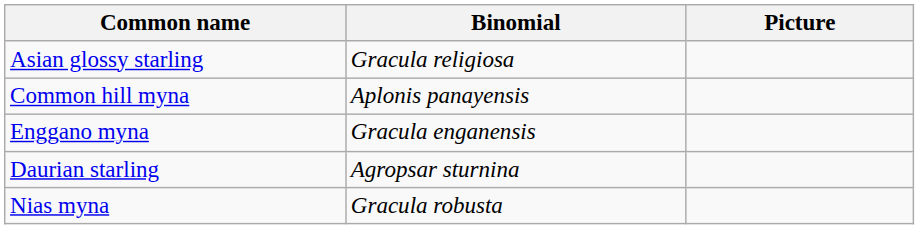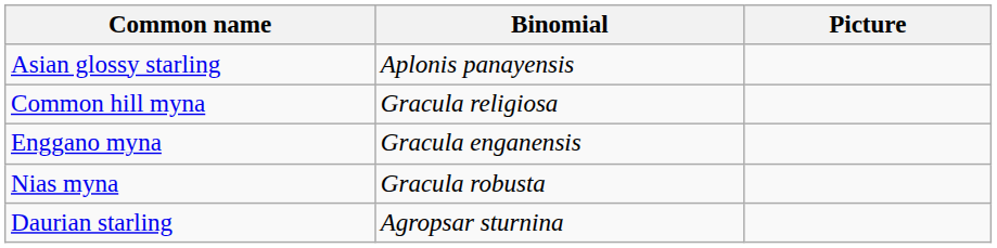Asian glossy starling | Binomial: Gracula religiosa -> Aplonis panayensis
Common hill myna | Binomial: Aplonis panayensis -> Gracula religiosa
rows swapped: Nias myna <-> Daurian starling
